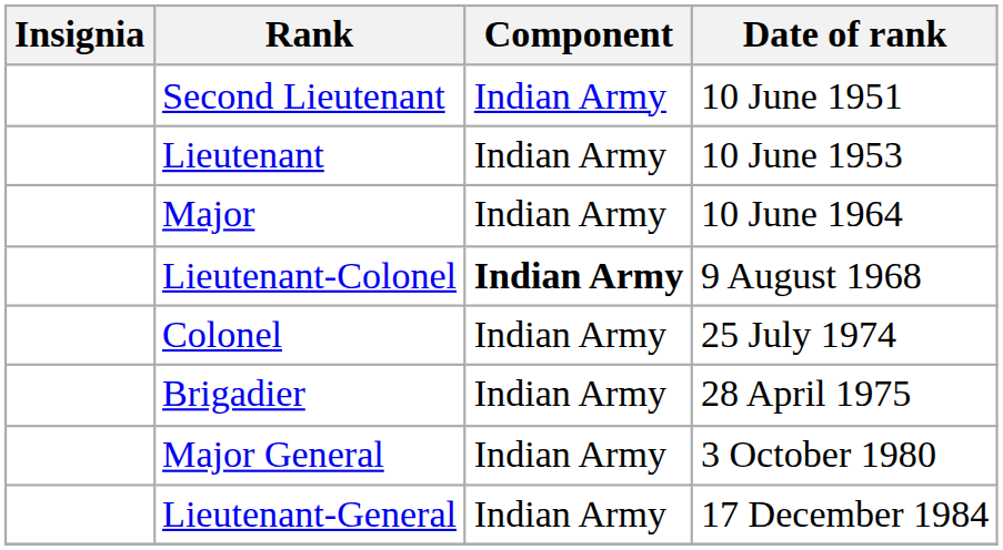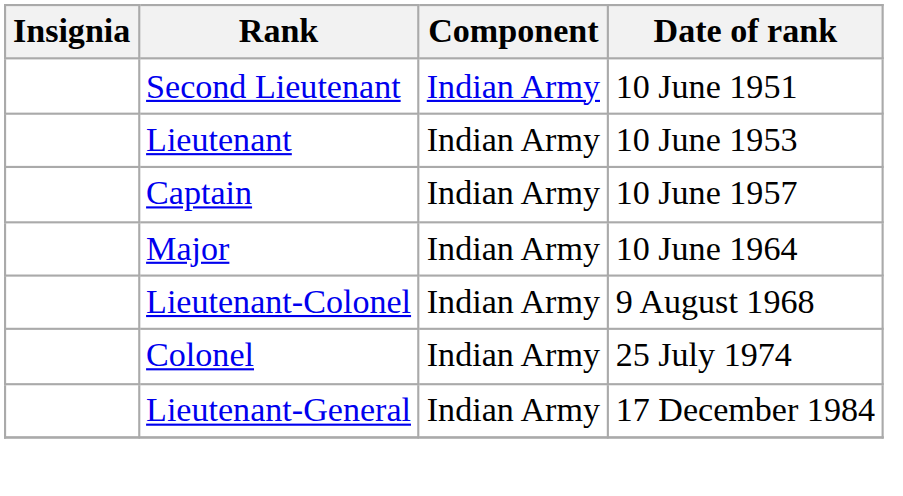+ row: Captain | Indian Army | 10 June 1957
Lieutenant-Colonel | Component: bold -> normal
- row: Brigadier | Indian Army | 28 April 1975
- row: Major General | Indian Army | 3 October 1980
